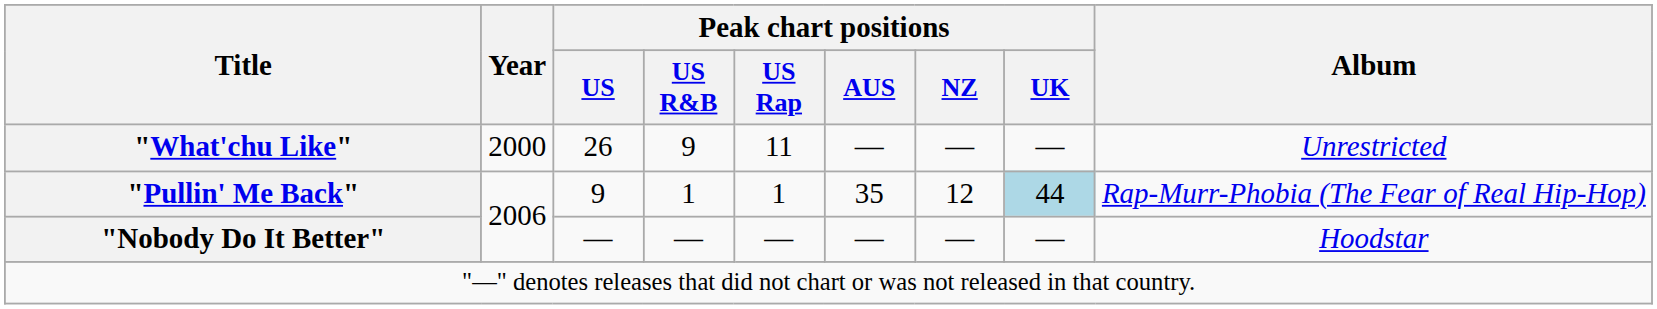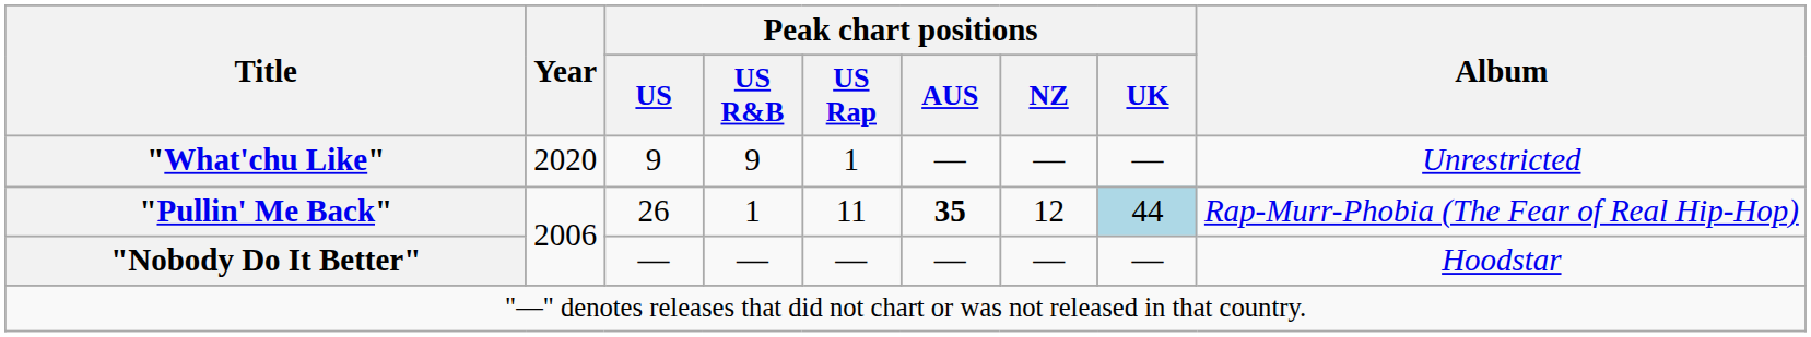"What'chu Like" | Year: 2000 -> 2020
"What'chu Like" | Peak chart positions / US: 26 -> 9
"What'chu Like" | Peak chart positions / US Rap: 11 -> 1
"Pullin' Me Back" | Peak chart positions / US: 9 -> 26
"Pullin' Me Back" | Peak chart positions / US Rap: 1 -> 11
"Pullin' Me Back" | Peak chart positions / AUS: normal -> bold
